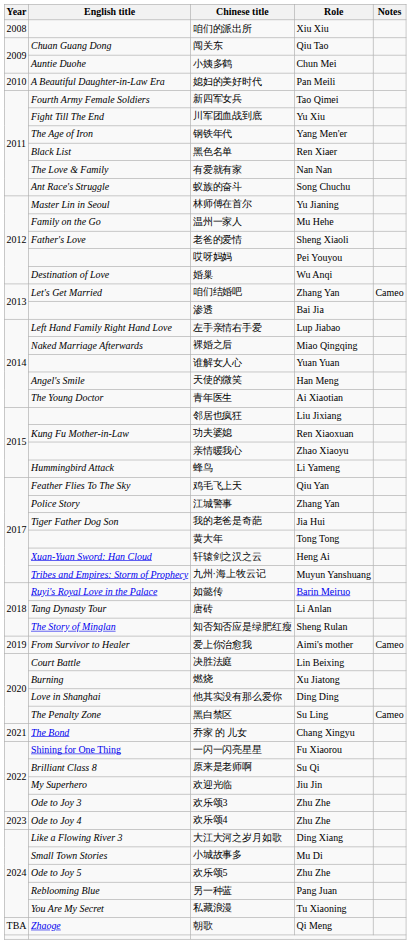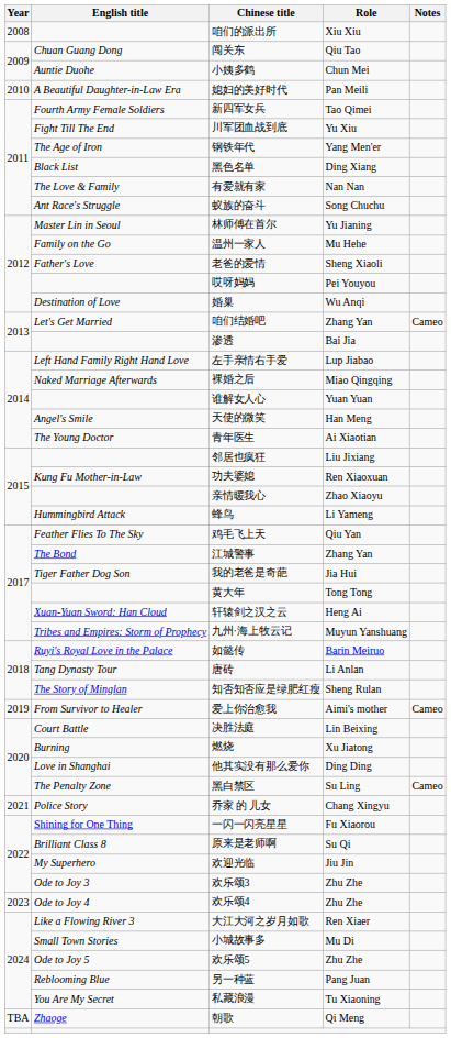黑色名单 | Role: Ren Xiaer -> Ding Xiang
江城警事 | English title: Police Story -> The Bond
乔家 的 儿女 | English title: The Bond -> Police Story
大江大河之岁月如歌 | Role: Ding Xiang -> Ren Xiaer
